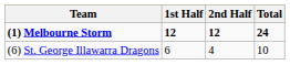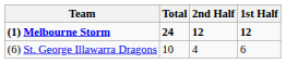columns swapped: 1st Half <-> Total
